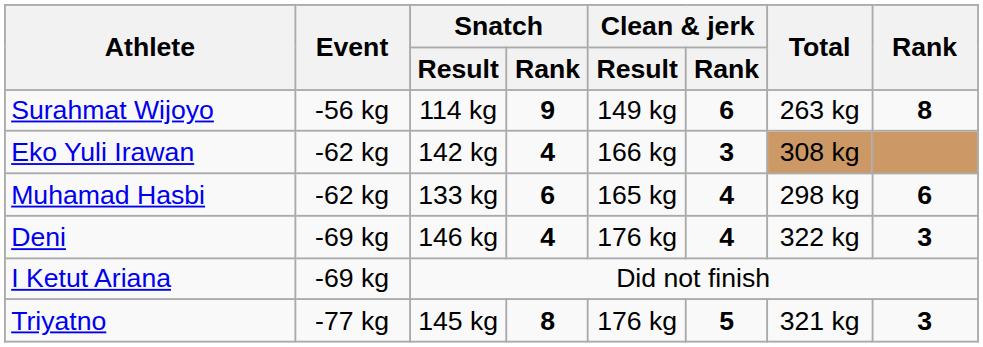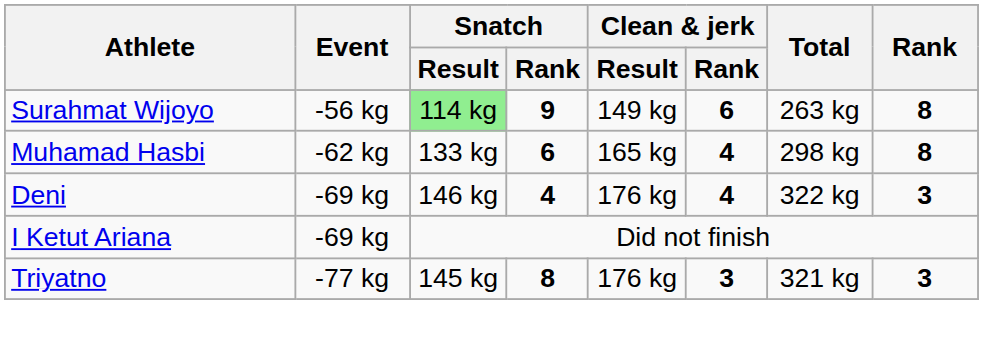Surahmat Wijoyo | Snatch / Result: no background -> lightgreen background
- row: Eko Yuli Irawan | -62 kg | 142 kg | 4 | 166 kg | 3 | 308 kg
Muhamad Hasbi | Rank: 6 -> 8
Triyatno | Clean & jerk / Rank: 5 -> 3
